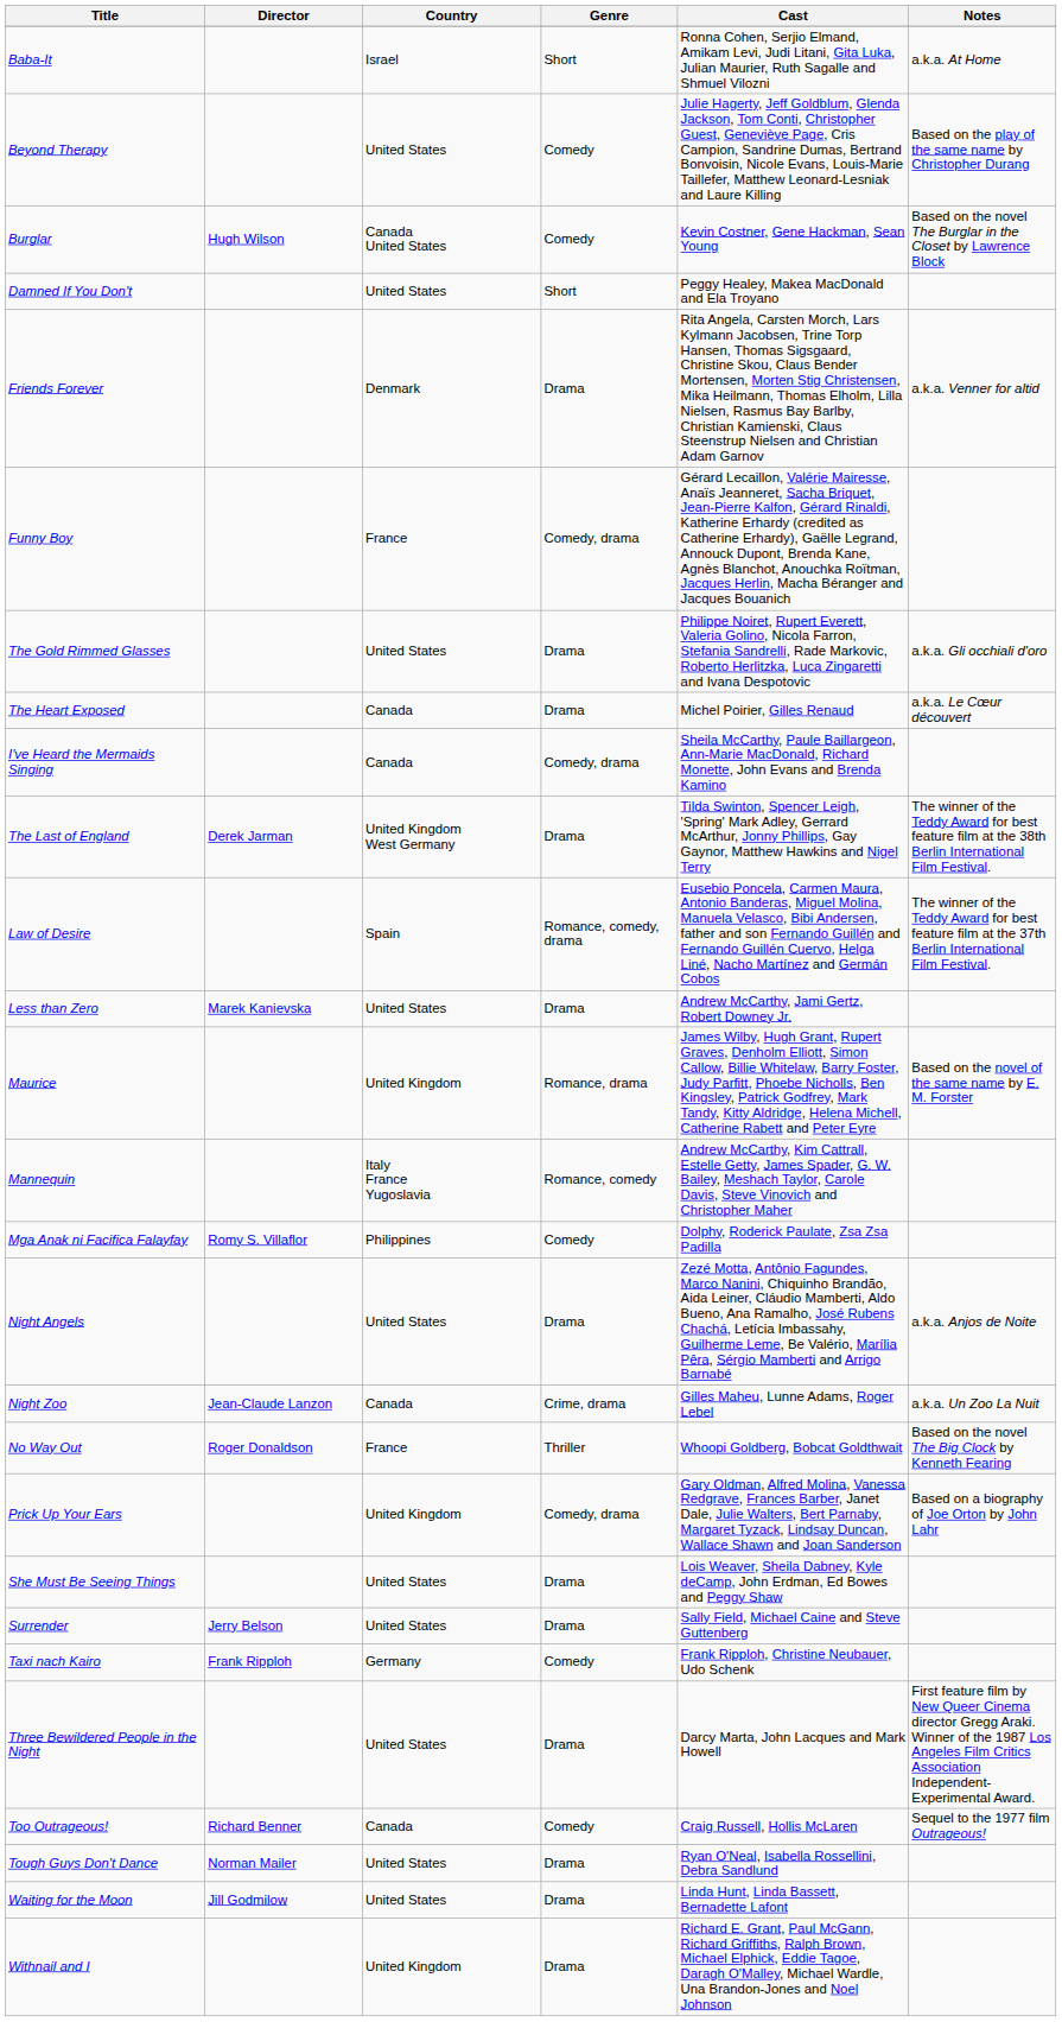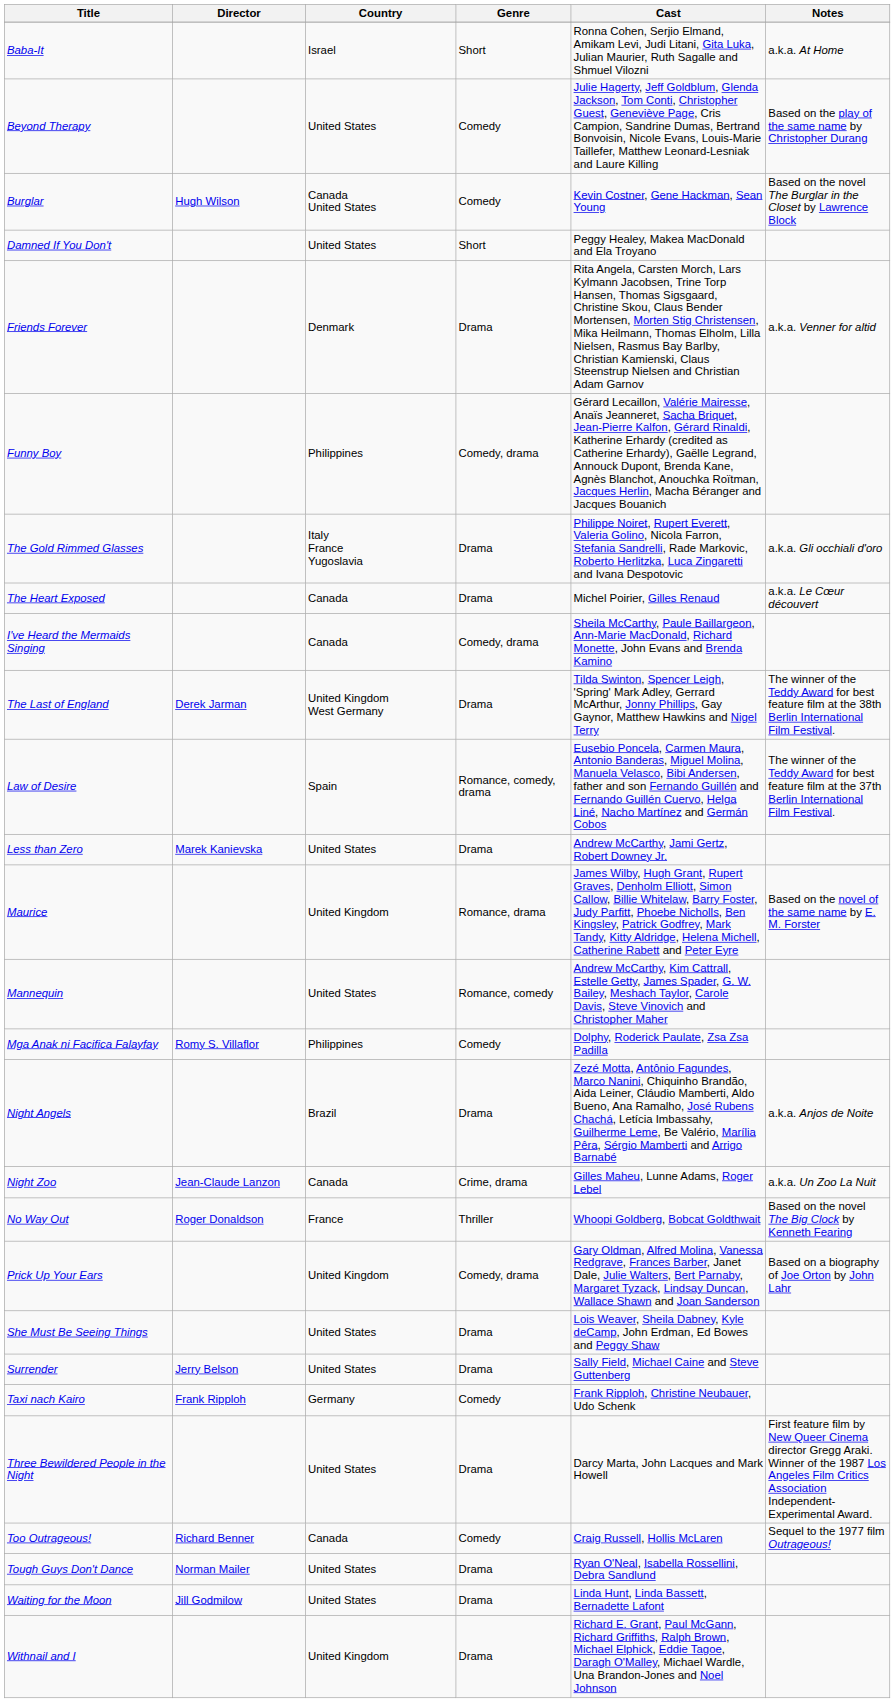Funny Boy | Country: France -> Philippines
The Gold Rimmed Glasses | Country: United States -> Italy France Yugoslavia
Mannequin | Country: Italy France Yugoslavia -> United States
Night Angels | Country: United States -> Brazil
